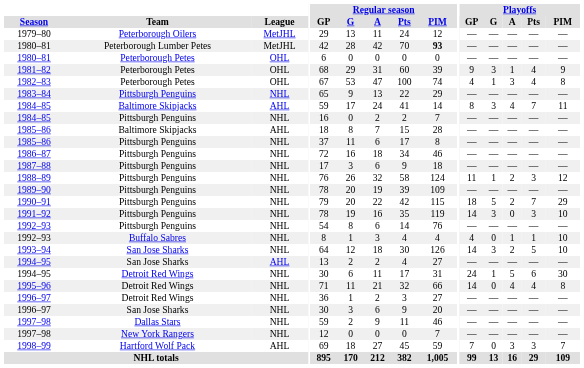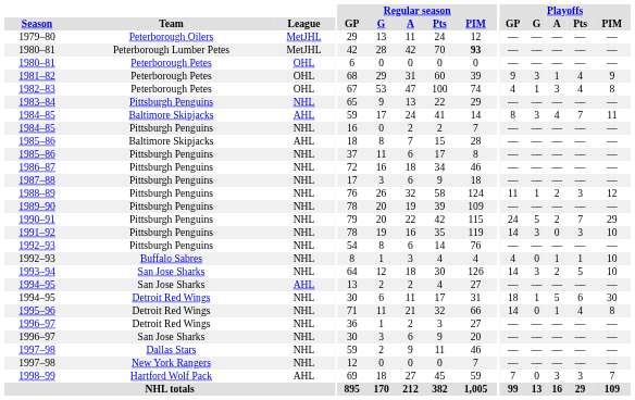1990–91 | Playoffs / GP: 18 -> 24
1994–95 / Detroit Red Wings | Playoffs / GP: 24 -> 18
1995–96 | Playoffs / A: 4 -> 1
